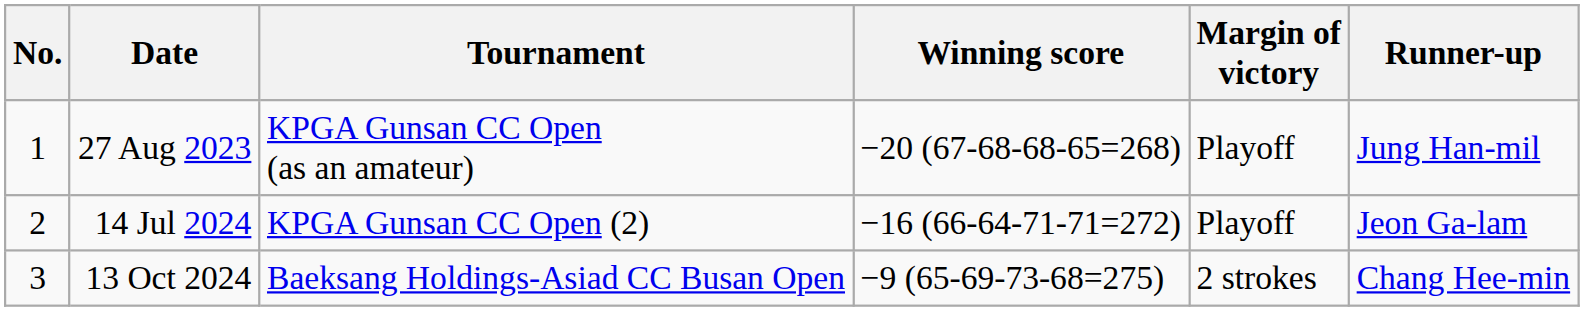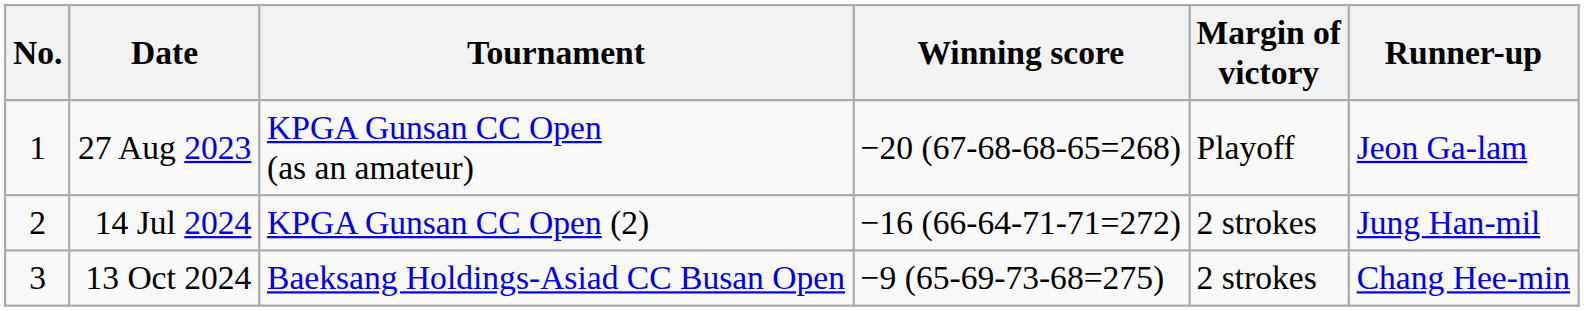27 Aug 2023 | Runner-up: Jung Han-mil -> Jeon Ga-lam
14 Jul 2024 | Margin of victory: Playoff -> 2 strokes
14 Jul 2024 | Runner-up: Jeon Ga-lam -> Jung Han-mil
